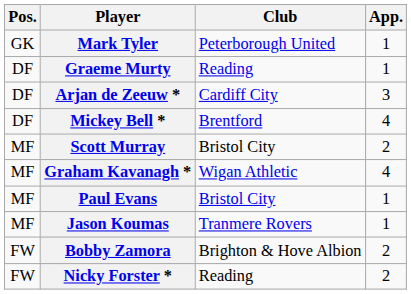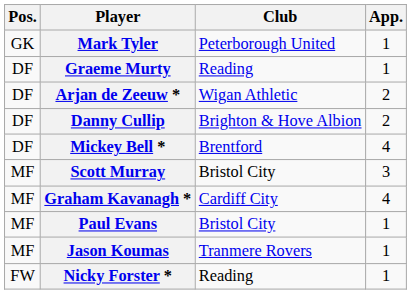Arjan de Zeeuw * | Club: Cardiff City -> Wigan Athletic
Arjan de Zeeuw * | App.: 3 -> 2
+ row: DF | Danny Cullip | Brighton & Hove Albion | 2
Scott Murray | App.: 2 -> 3
Graham Kavanagh * | Club: Wigan Athletic -> Cardiff City
- row: FW | Bobby Zamora | Brighton & Hove Albion | 2
Nicky Forster * | App.: 2 -> 1
